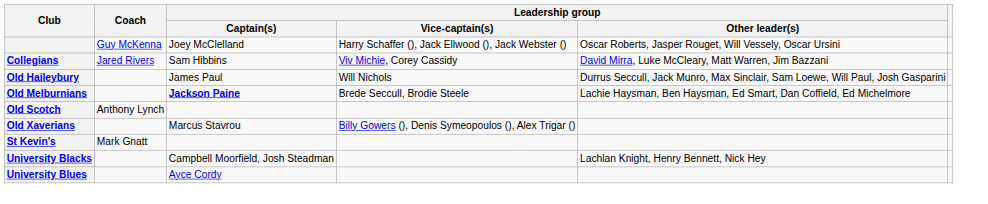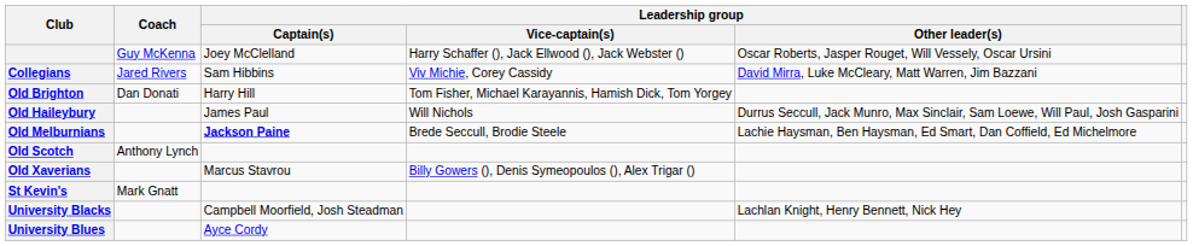+ row: Old Brighton | Dan Donati | Harry Hill | Tom Fisher, Michael Karayannis, Hamish Dick, Tom Yorgey
